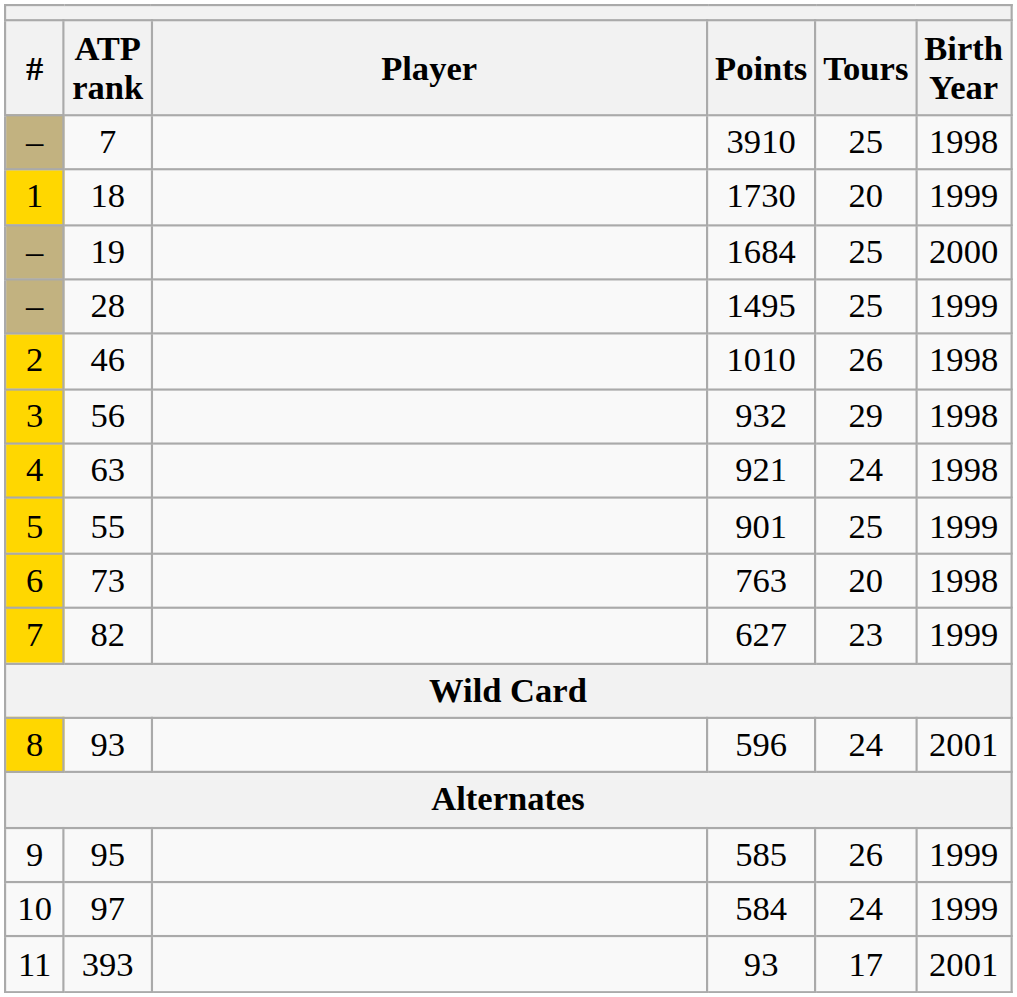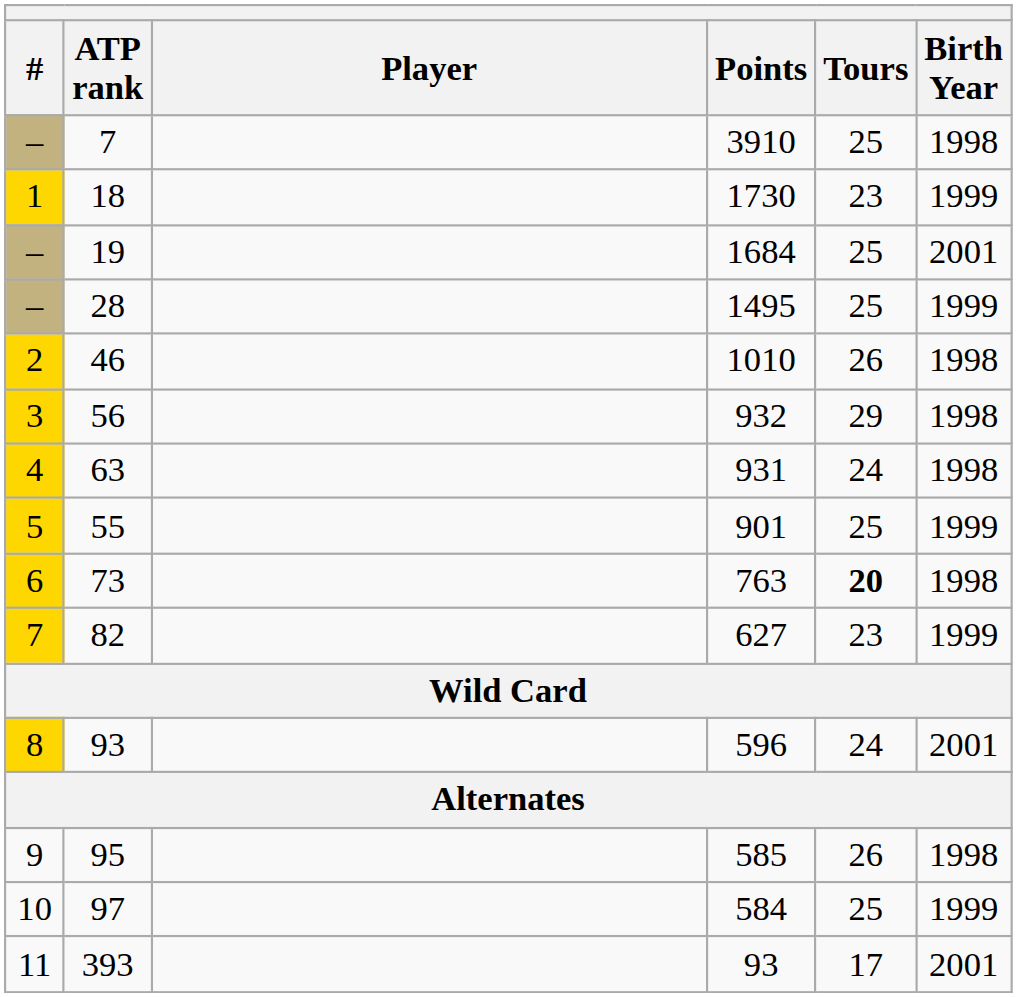18 | Tours: 20 -> 23
19 | Birth Year: 2000 -> 2001
63 | Points: 921 -> 931
73 | Tours: normal -> bold
95 | Birth Year: 1999 -> 1998
97 | Tours: 24 -> 25
